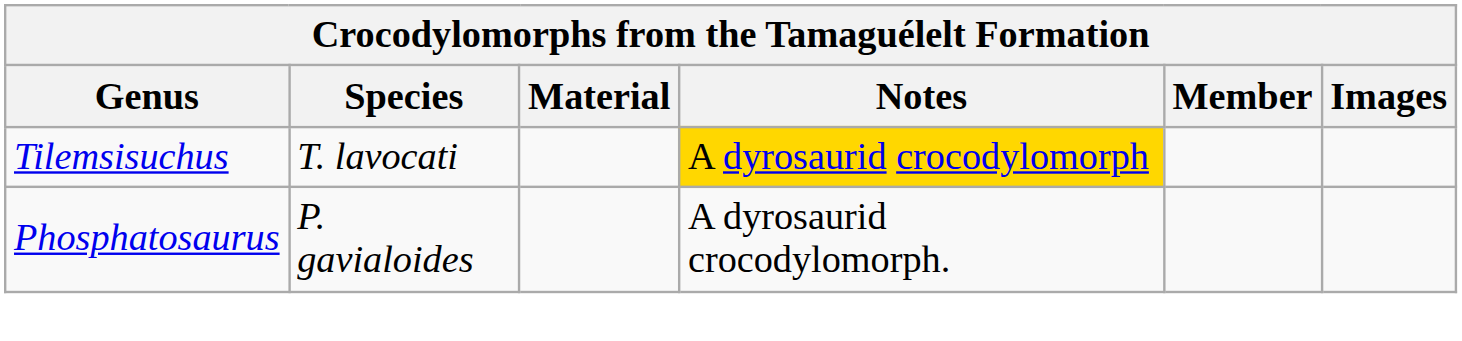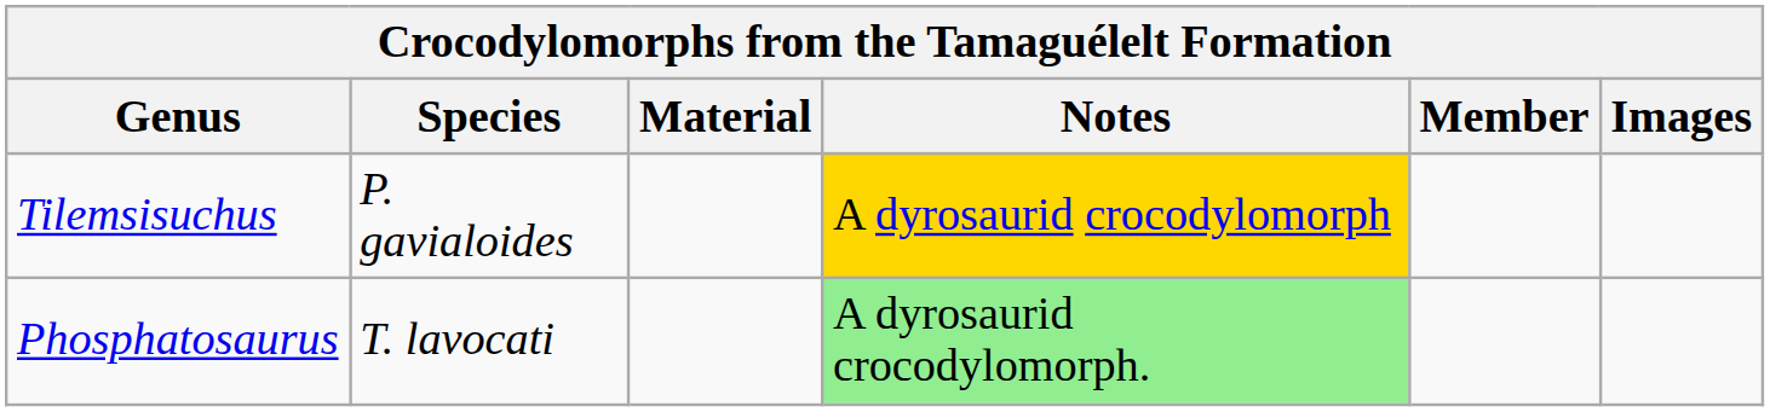Tilemsisuchus | Species: T. lavocati -> P. gavialoides
Phosphatosaurus | Species: P. gavialoides -> T. lavocati
Phosphatosaurus | Notes: no background -> lightgreen background
